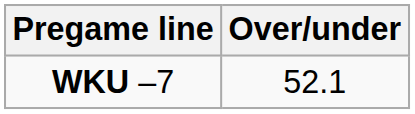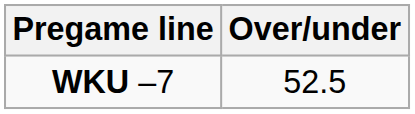WKU –7 | Over/under: 52.1 -> 52.5
